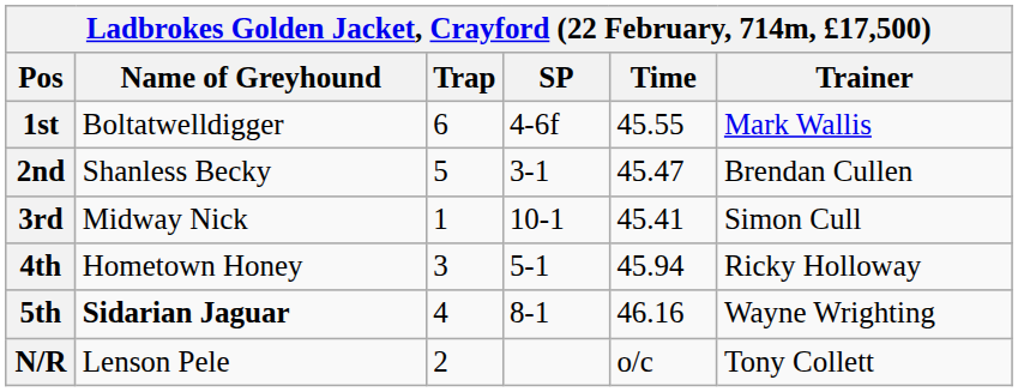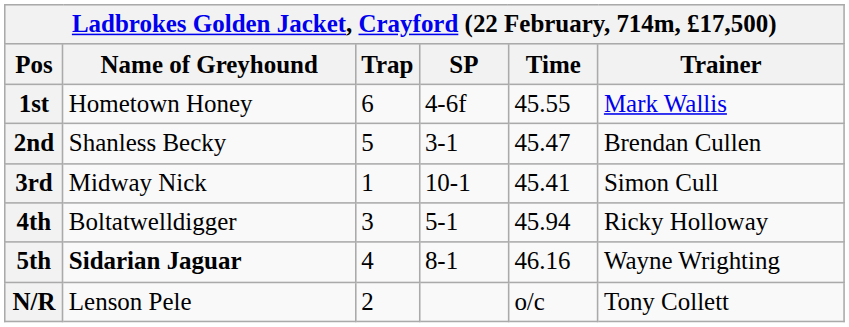1st | Name of Greyhound: Boltatwelldigger -> Hometown Honey
4th | Name of Greyhound: Hometown Honey -> Boltatwelldigger
